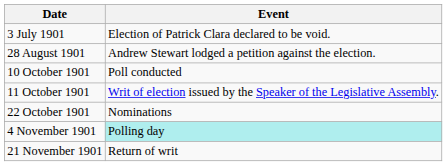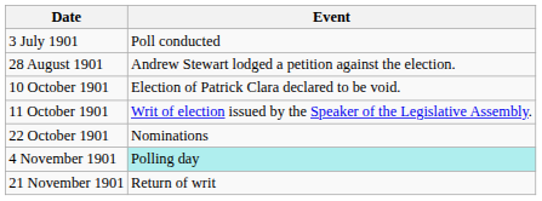3 July 1901 | Event: Election of Patrick Clara declared to be void. -> Poll conducted
10 October 1901 | Event: Poll conducted -> Election of Patrick Clara declared to be void.
